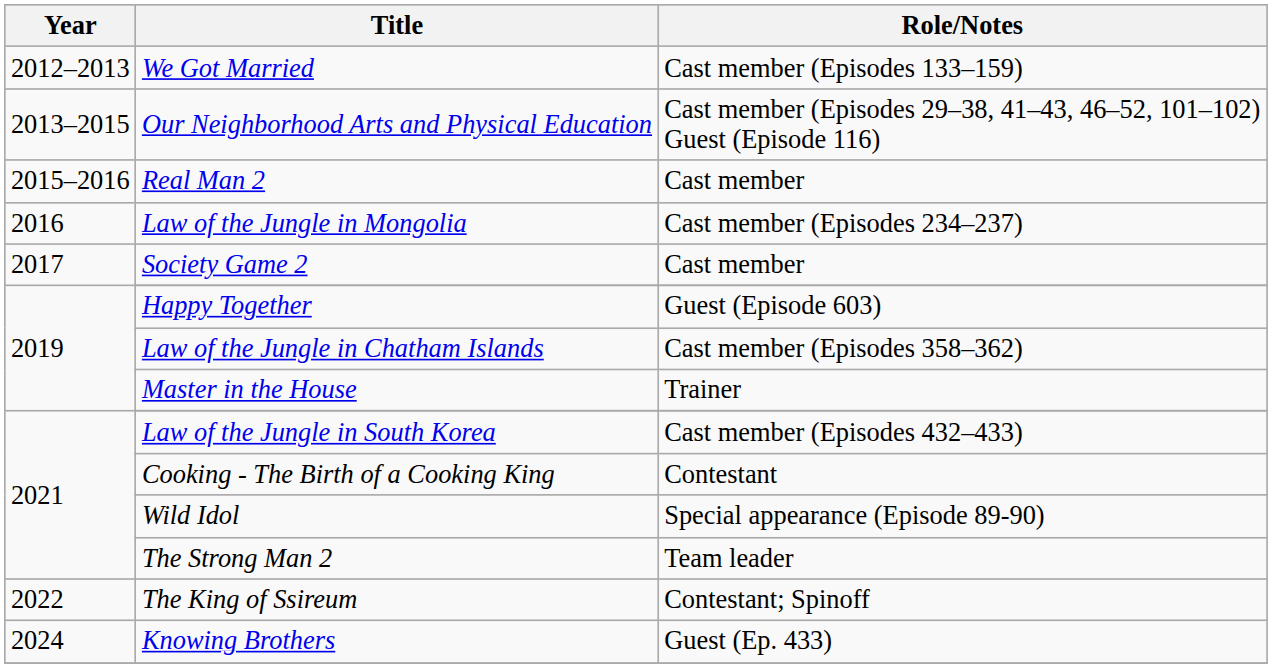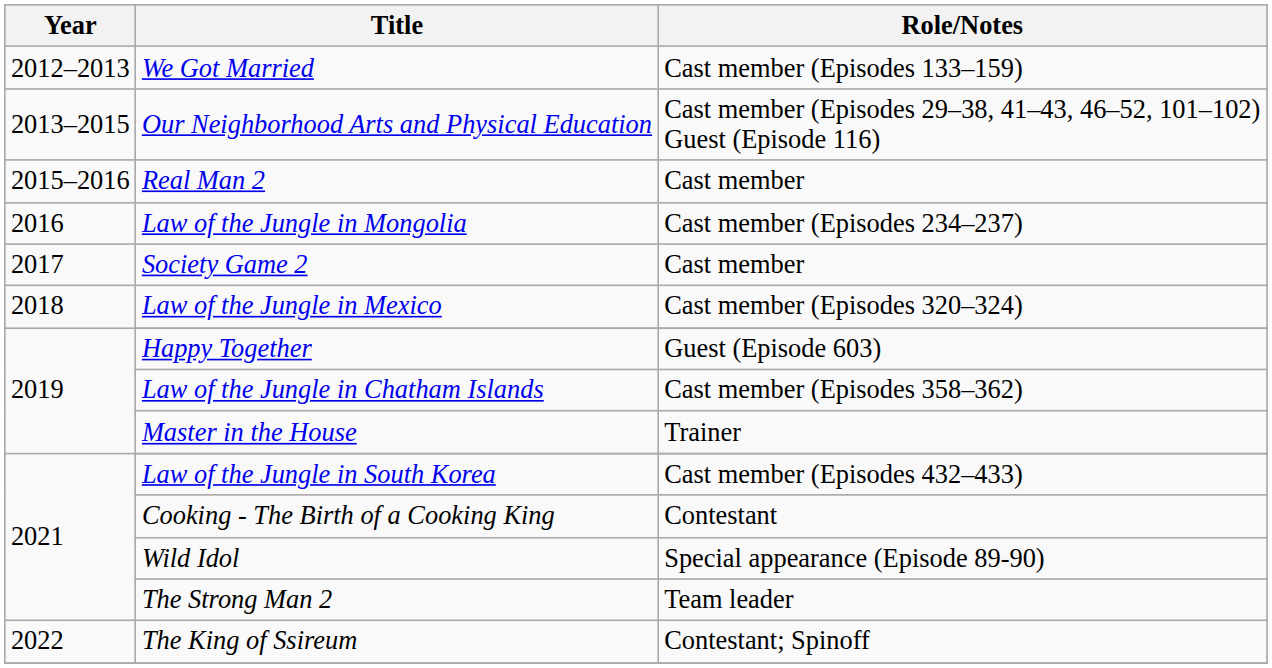+ row: 2018 | Law of the Jungle in Mexico | Cast member (Episodes 320–324)
- row: 2024 | Knowing Brothers | Guest (Ep. 433)
